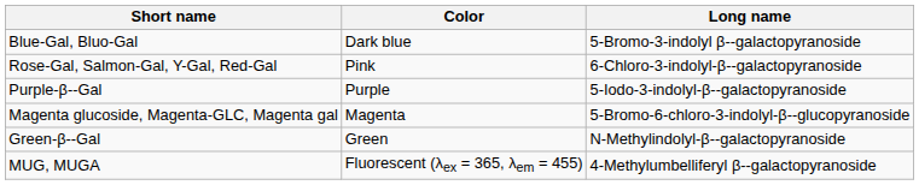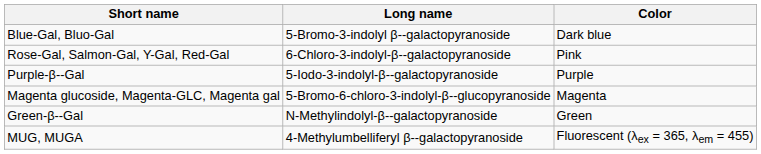columns swapped: Long name <-> Color
